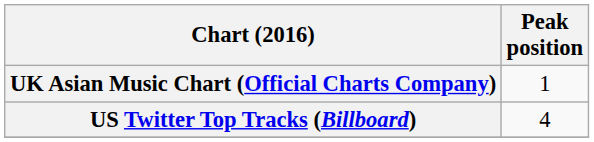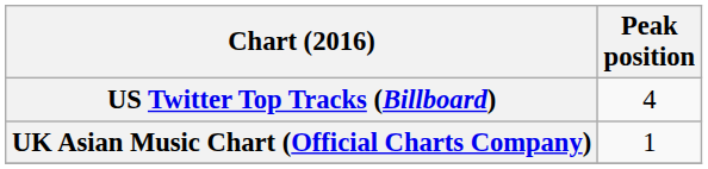rows swapped: UK Asian Music Chart (Official Charts Company) <-> US Twitter Top Tracks (Billboard)
